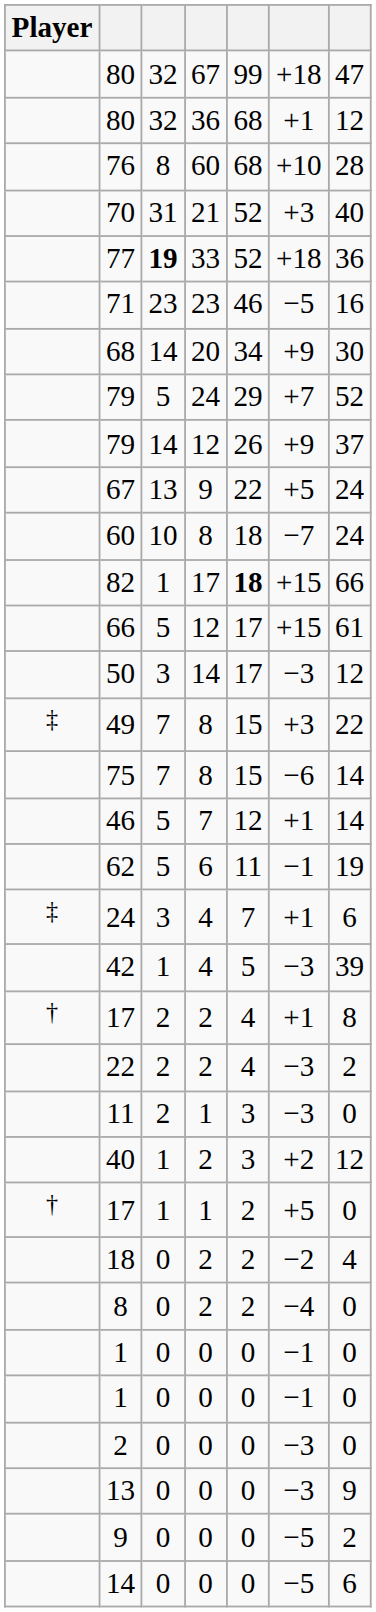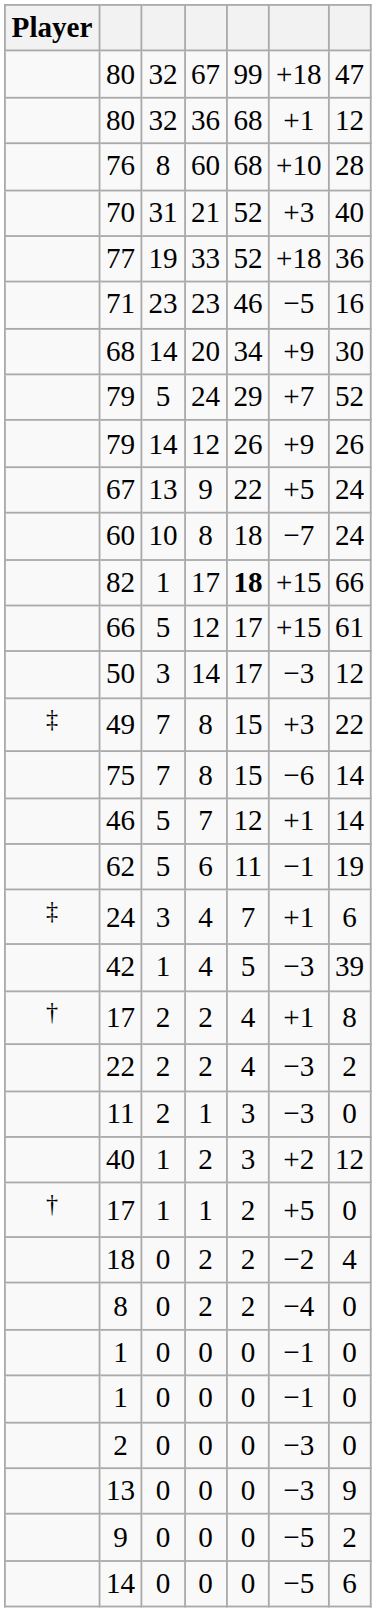77 | column 3: bold -> normal
79 / 12 | column 7: 37 -> 26
